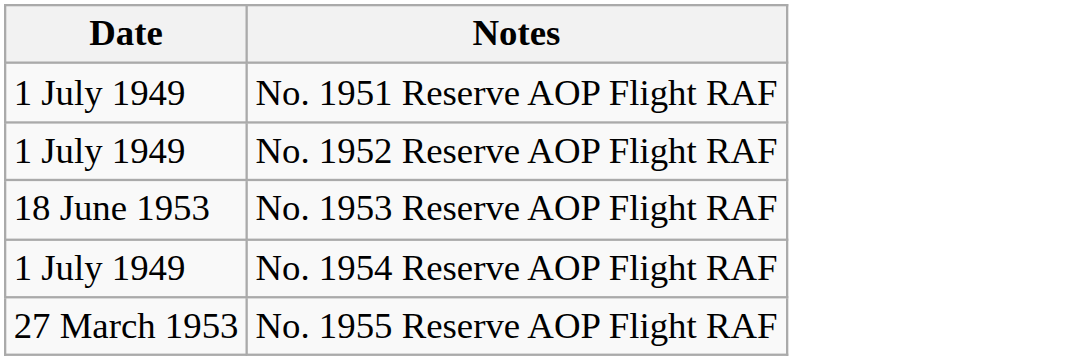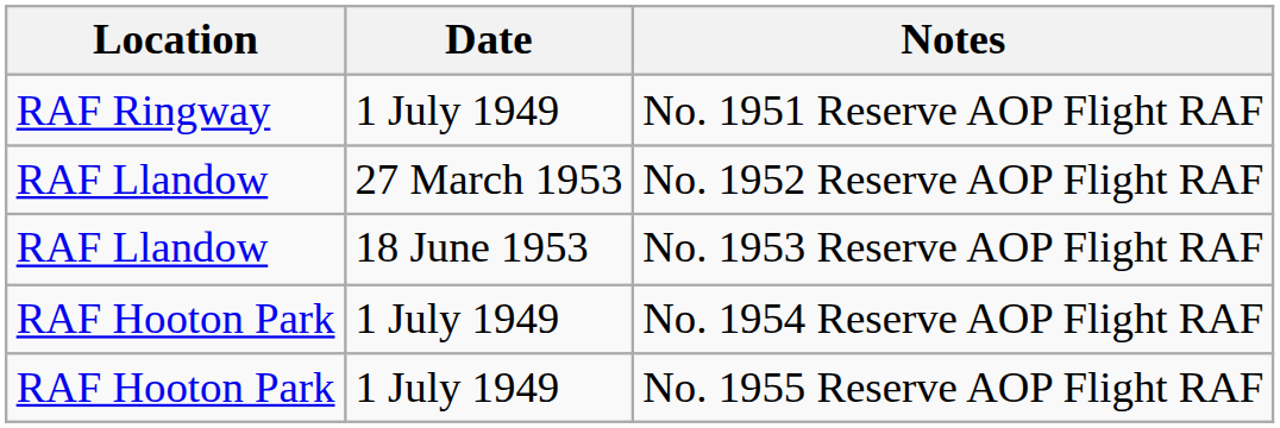+ column: Location | RAF Ringway | RAF Llandow | RAF Llandow | RAF Hooton Park | RAF Hooton Park
No. 1952 Reserve AOP Flight RAF | Date: 1 July 1949 -> 27 March 1953
No. 1955 Reserve AOP Flight RAF | Date: 27 March 1953 -> 1 July 1949
